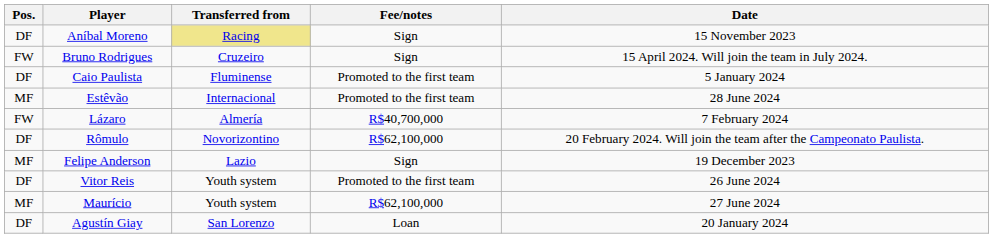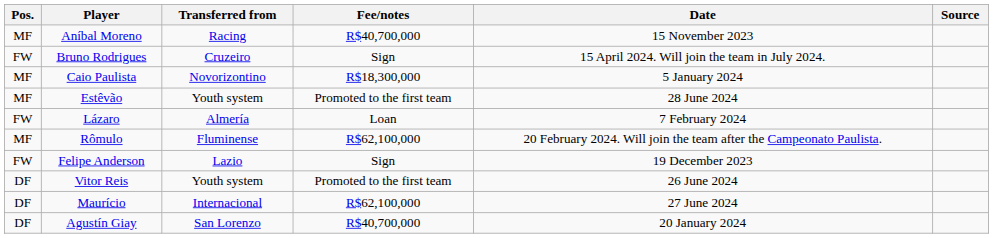+ column: Source
Aníbal Moreno | Pos.: DF -> MF
Aníbal Moreno | Transferred from: khaki background -> no background
Aníbal Moreno | Fee/notes: Sign -> R$40,700,000
Caio Paulista | Pos.: DF -> MF
Caio Paulista | Transferred from: Fluminense -> Novorizontino
Caio Paulista | Fee/notes: Promoted to the first team -> R$18,300,000
Estêvão | Transferred from: Internacional -> Youth system
Lázaro | Fee/notes: R$40,700,000 -> Loan
Rômulo | Pos.: DF -> MF
Rômulo | Transferred from: Novorizontino -> Fluminense
Felipe Anderson | Pos.: MF -> FW
Maurício | Pos.: MF -> DF
Maurício | Transferred from: Youth system -> Internacional
Agustín Giay | Fee/notes: Loan -> R$40,700,000
